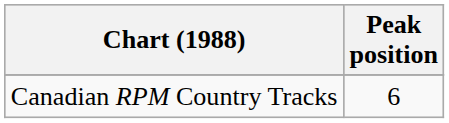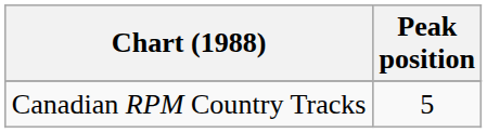Canadian RPM Country Tracks | Peak position: 6 -> 5
